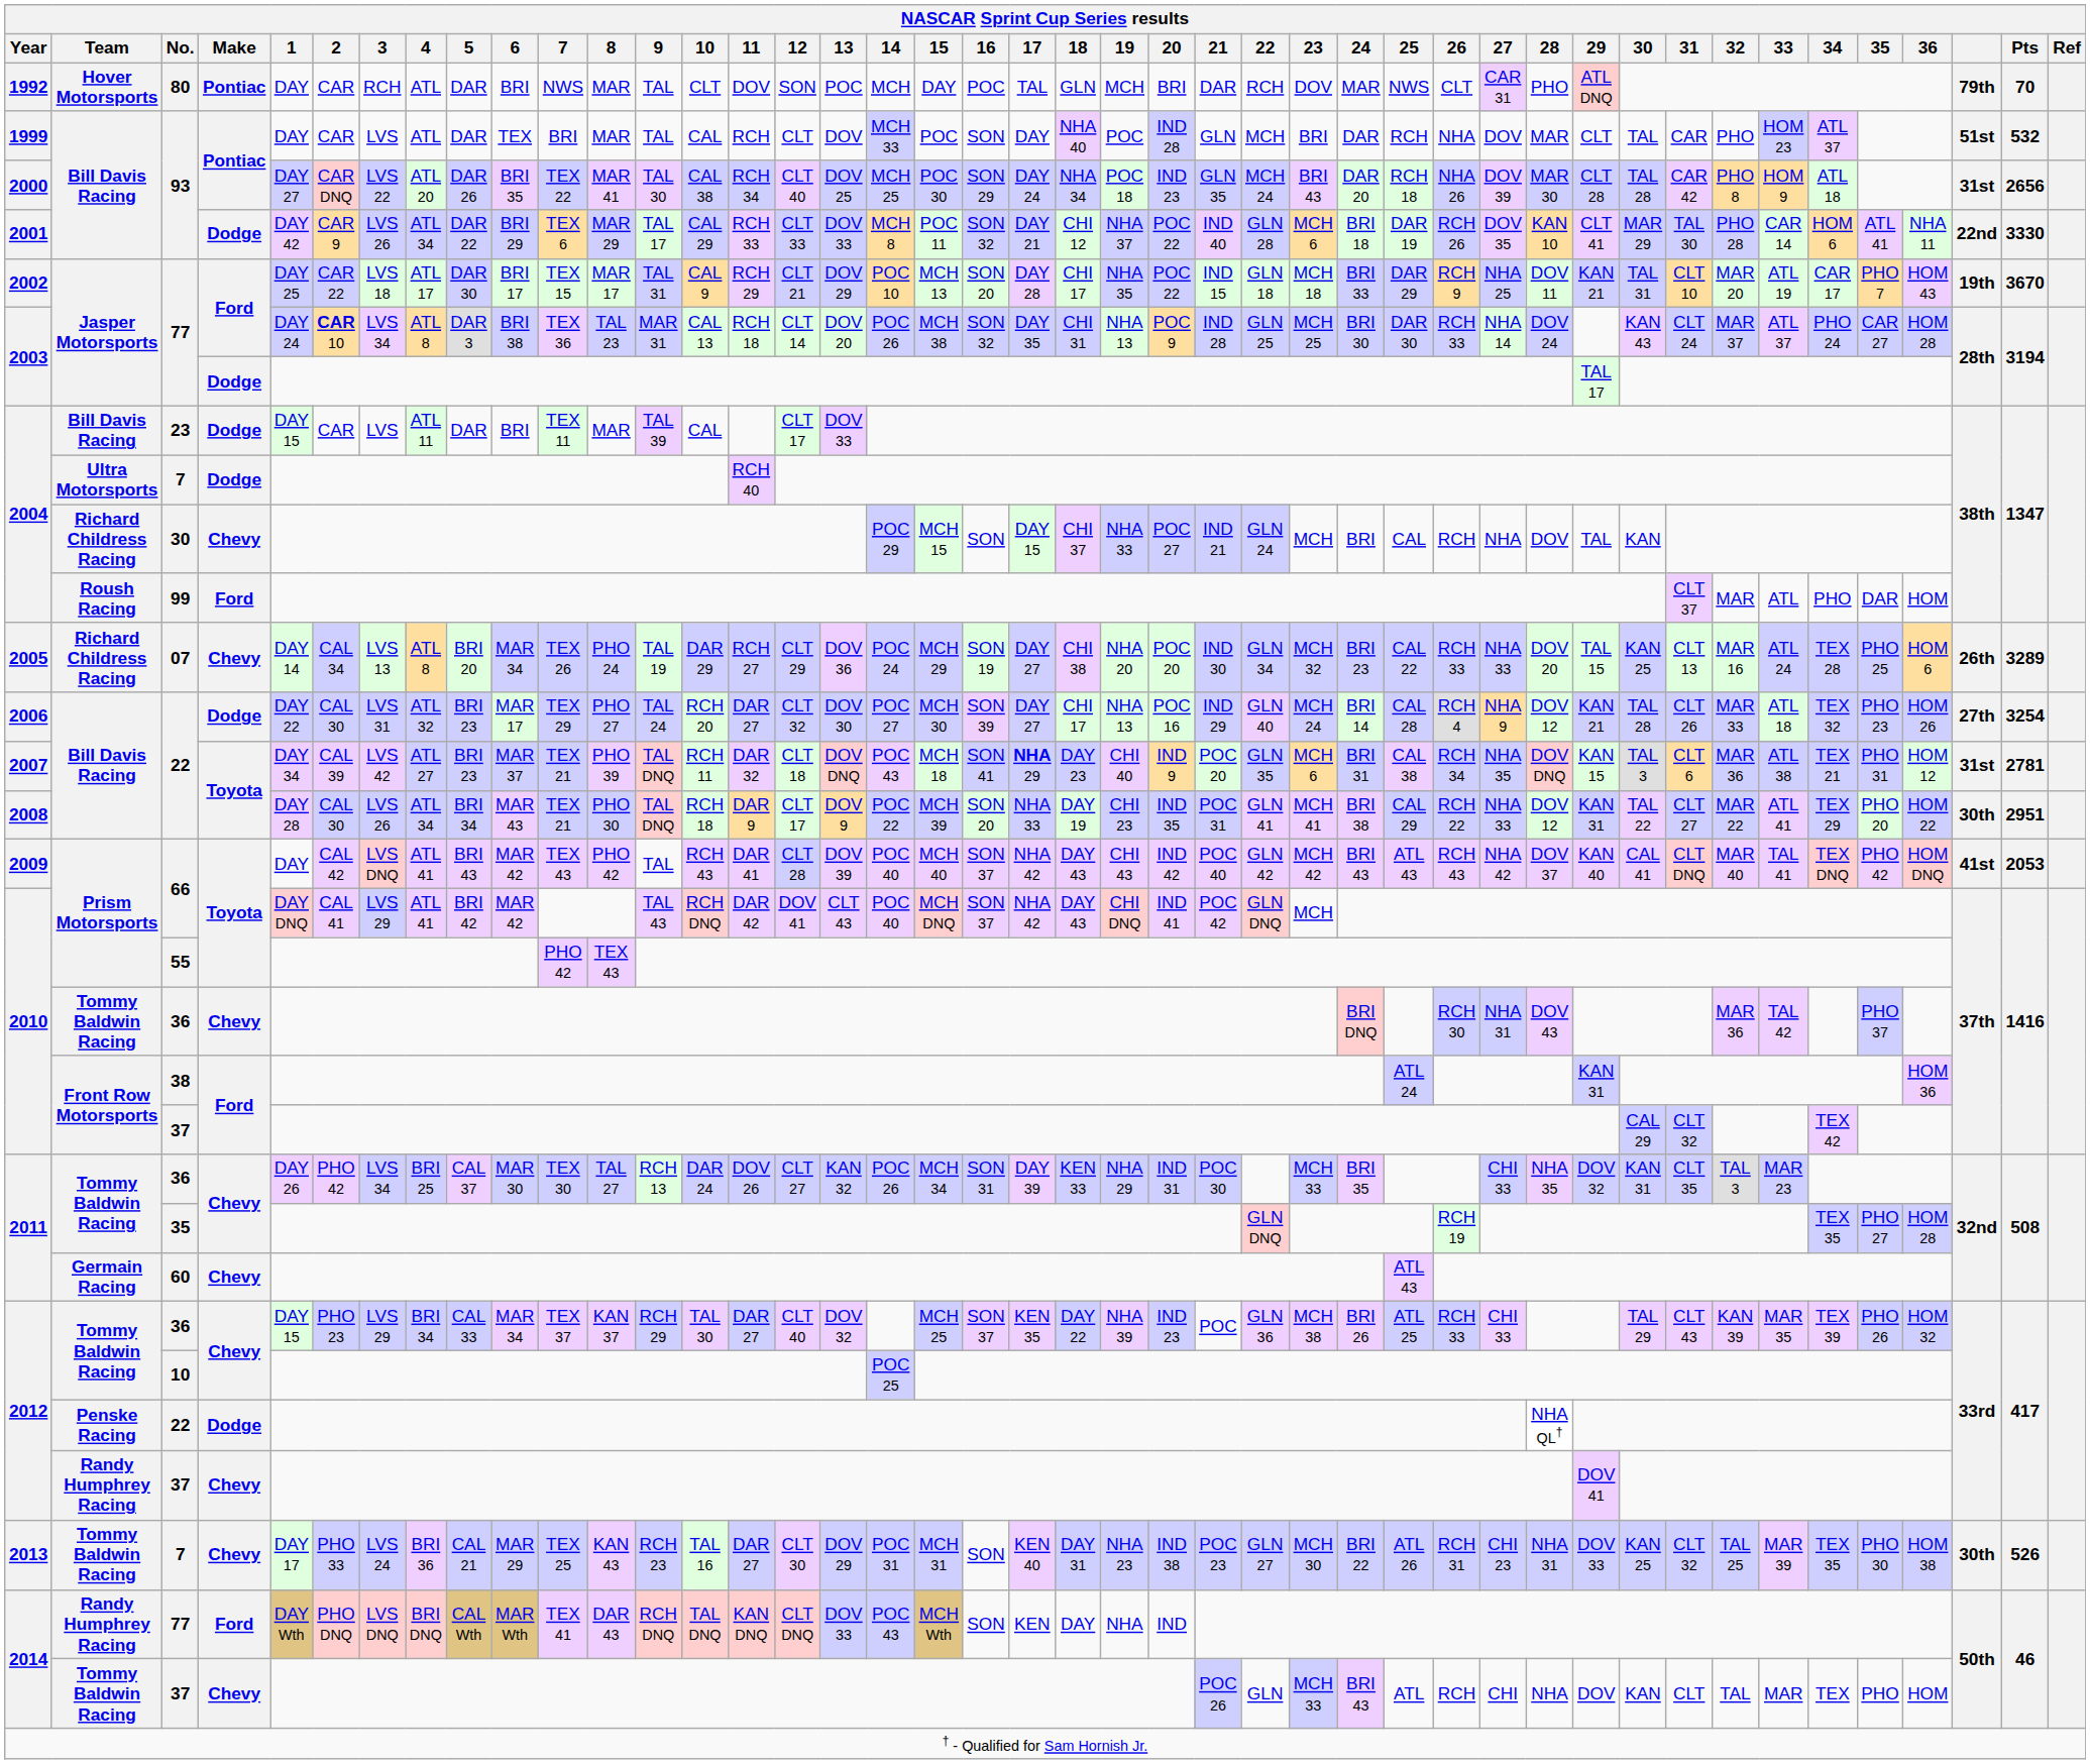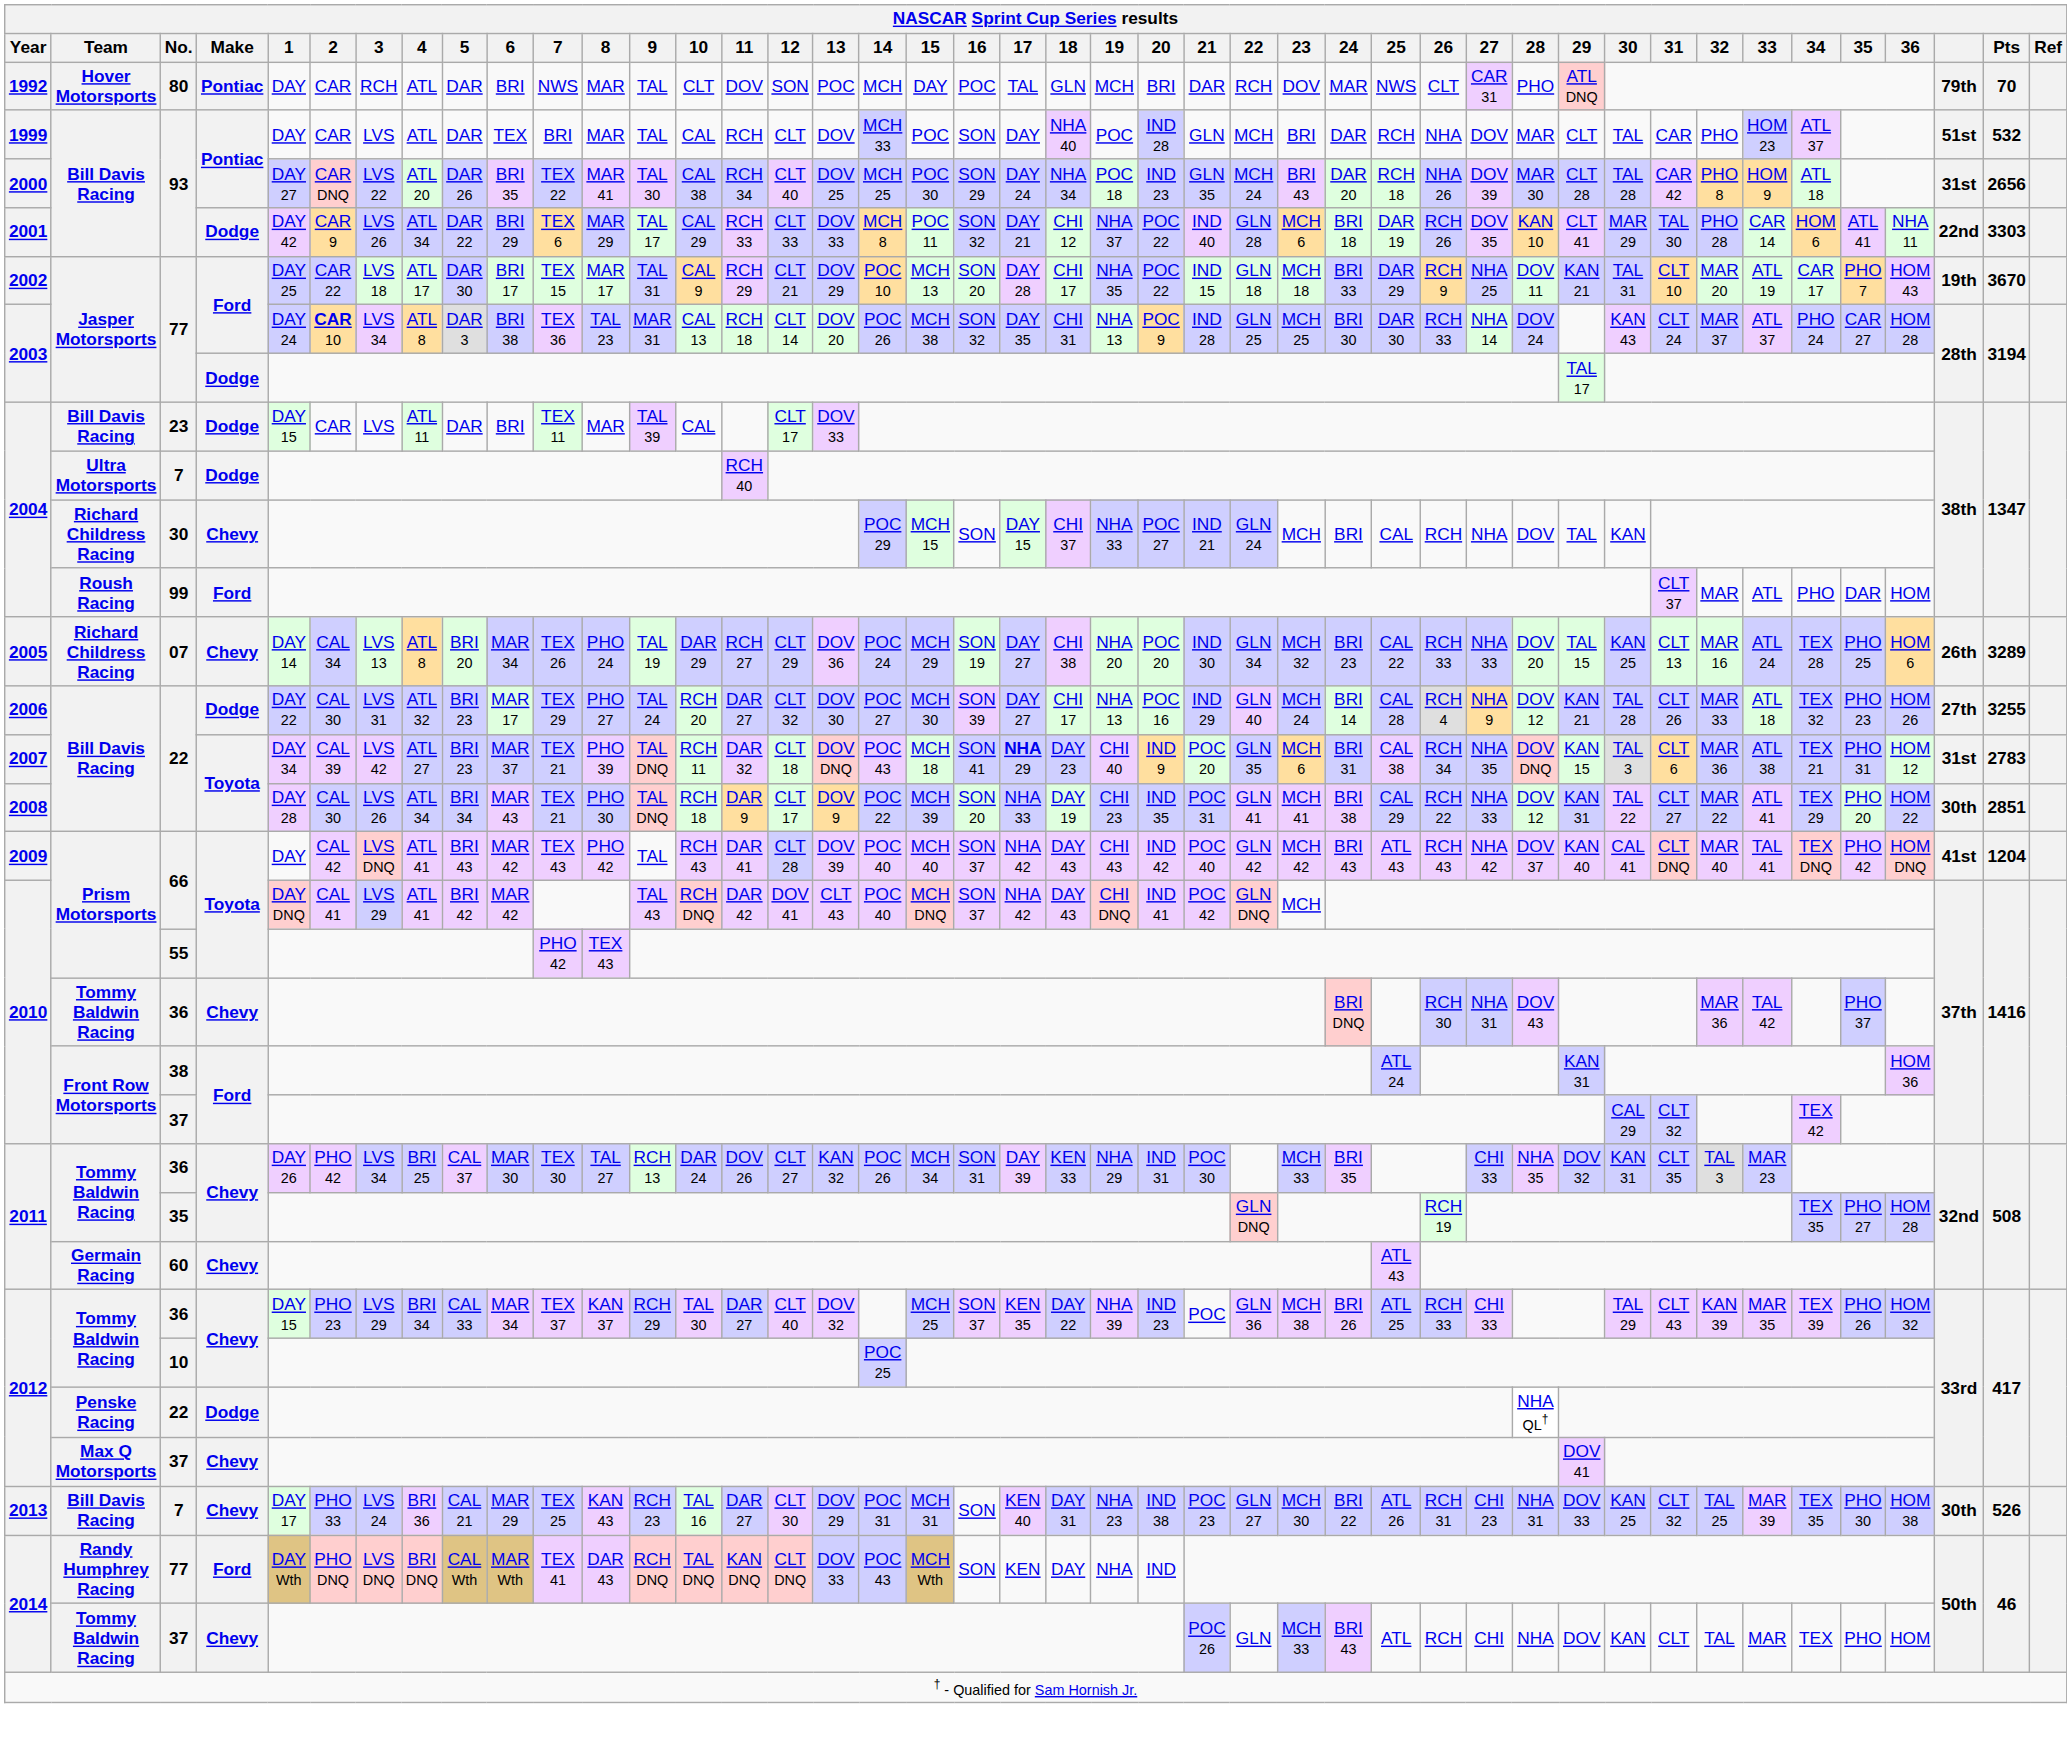2001 | Pts: 3330 -> 3303
2006 | Pts: 3254 -> 3255
2007 | Pts: 2781 -> 2783
2008 | Pts: 2951 -> 2851
2009 | Pts: 2053 -> 1204
2012 / 37 | Team: Randy Humphrey Racing -> Max Q Motorsports
2013 | Team: Tommy Baldwin Racing -> Bill Davis Racing
